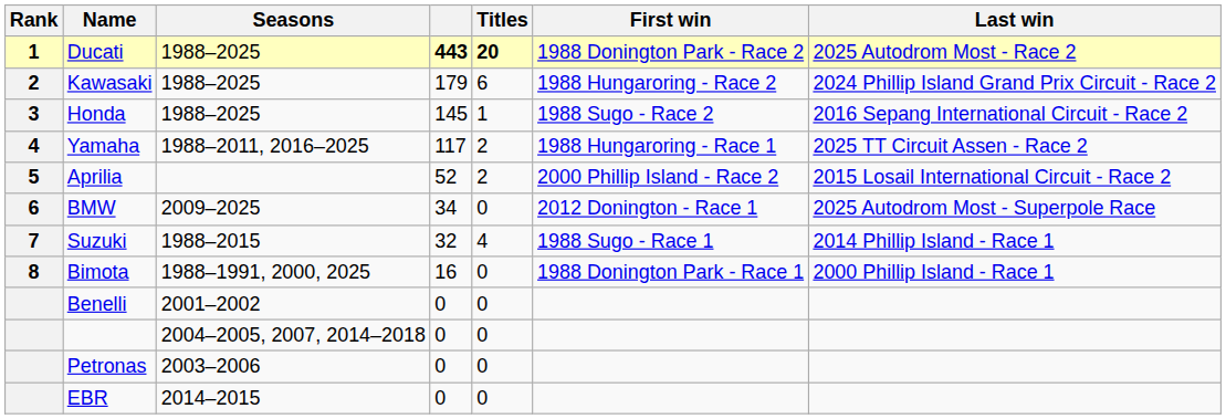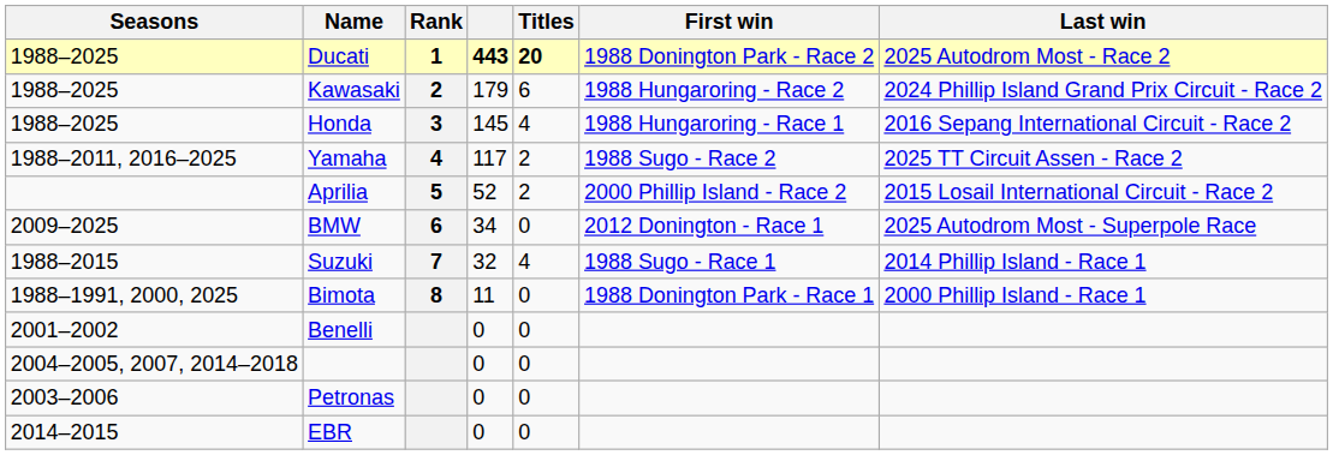columns swapped: Rank <-> Seasons
Honda | Titles: 1 -> 4
Honda | First win: 1988 Sugo - Race 2 -> 1988 Hungaroring - Race 1
Yamaha | First win: 1988 Hungaroring - Race 1 -> 1988 Sugo - Race 2
Bimota | column 4: 16 -> 11
